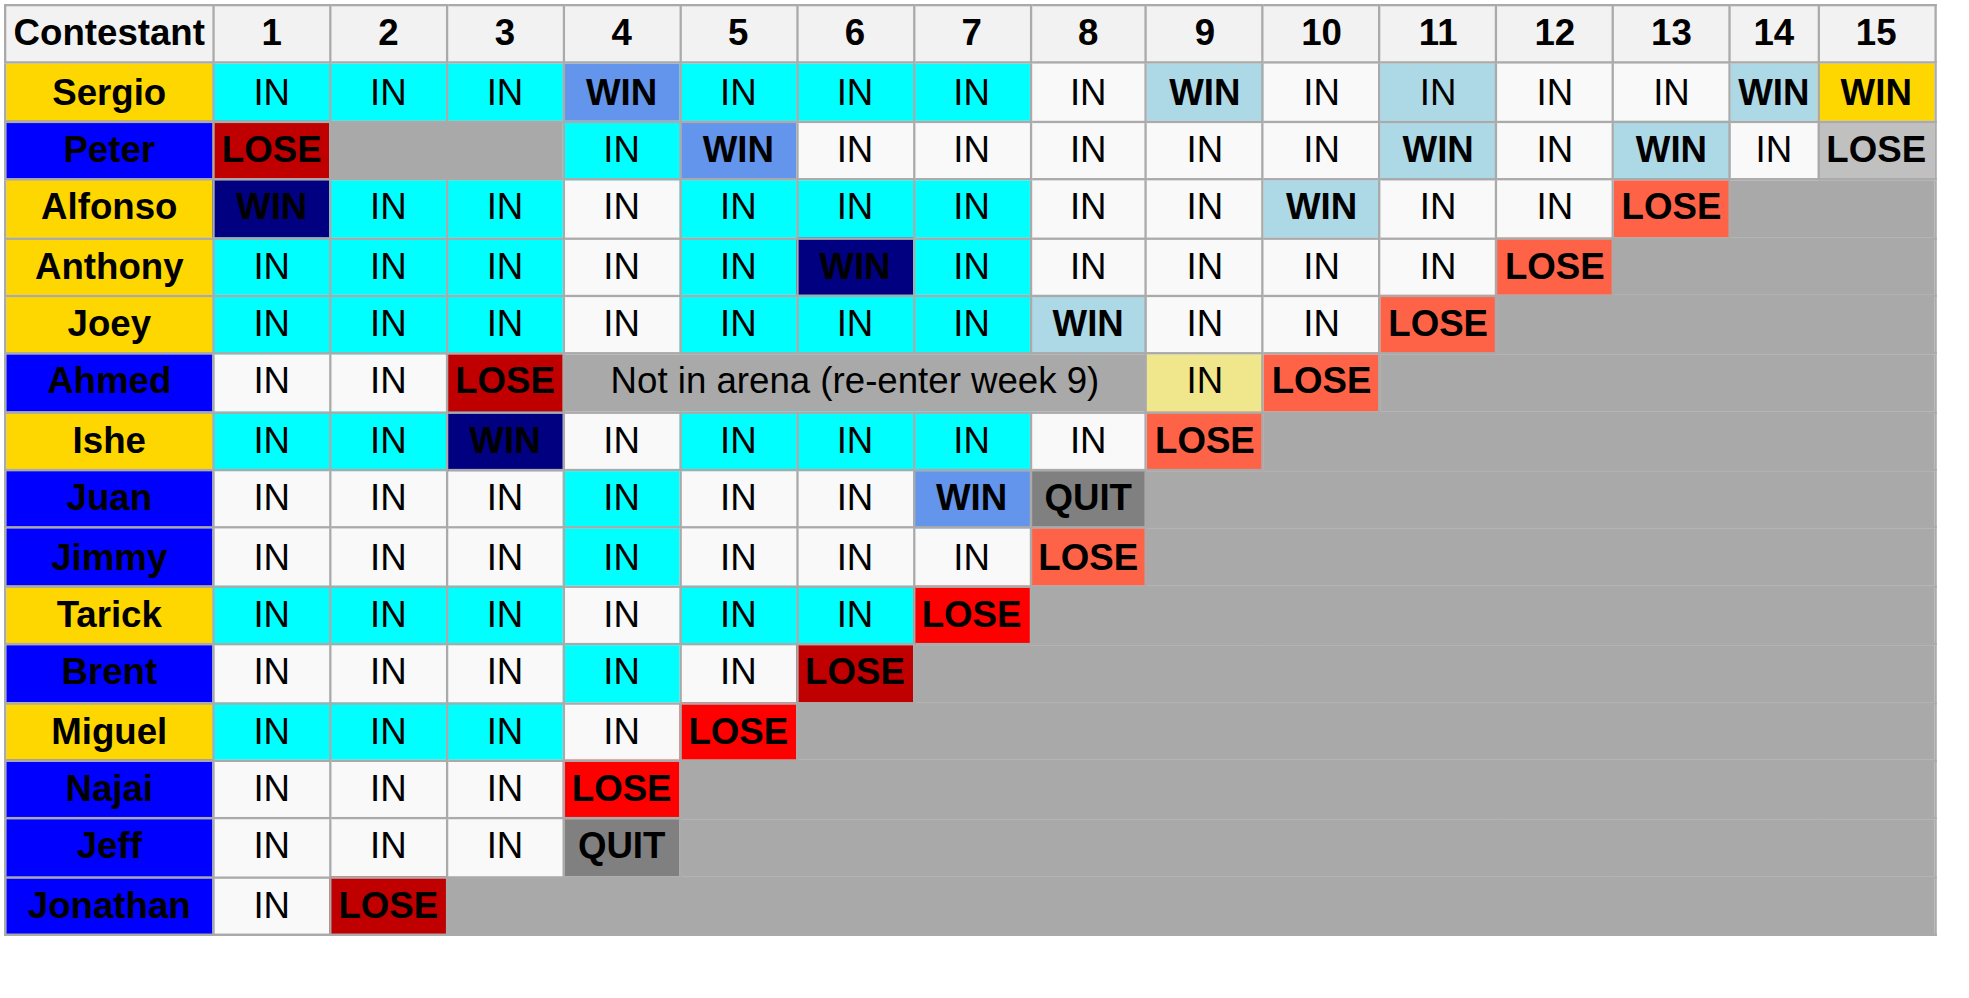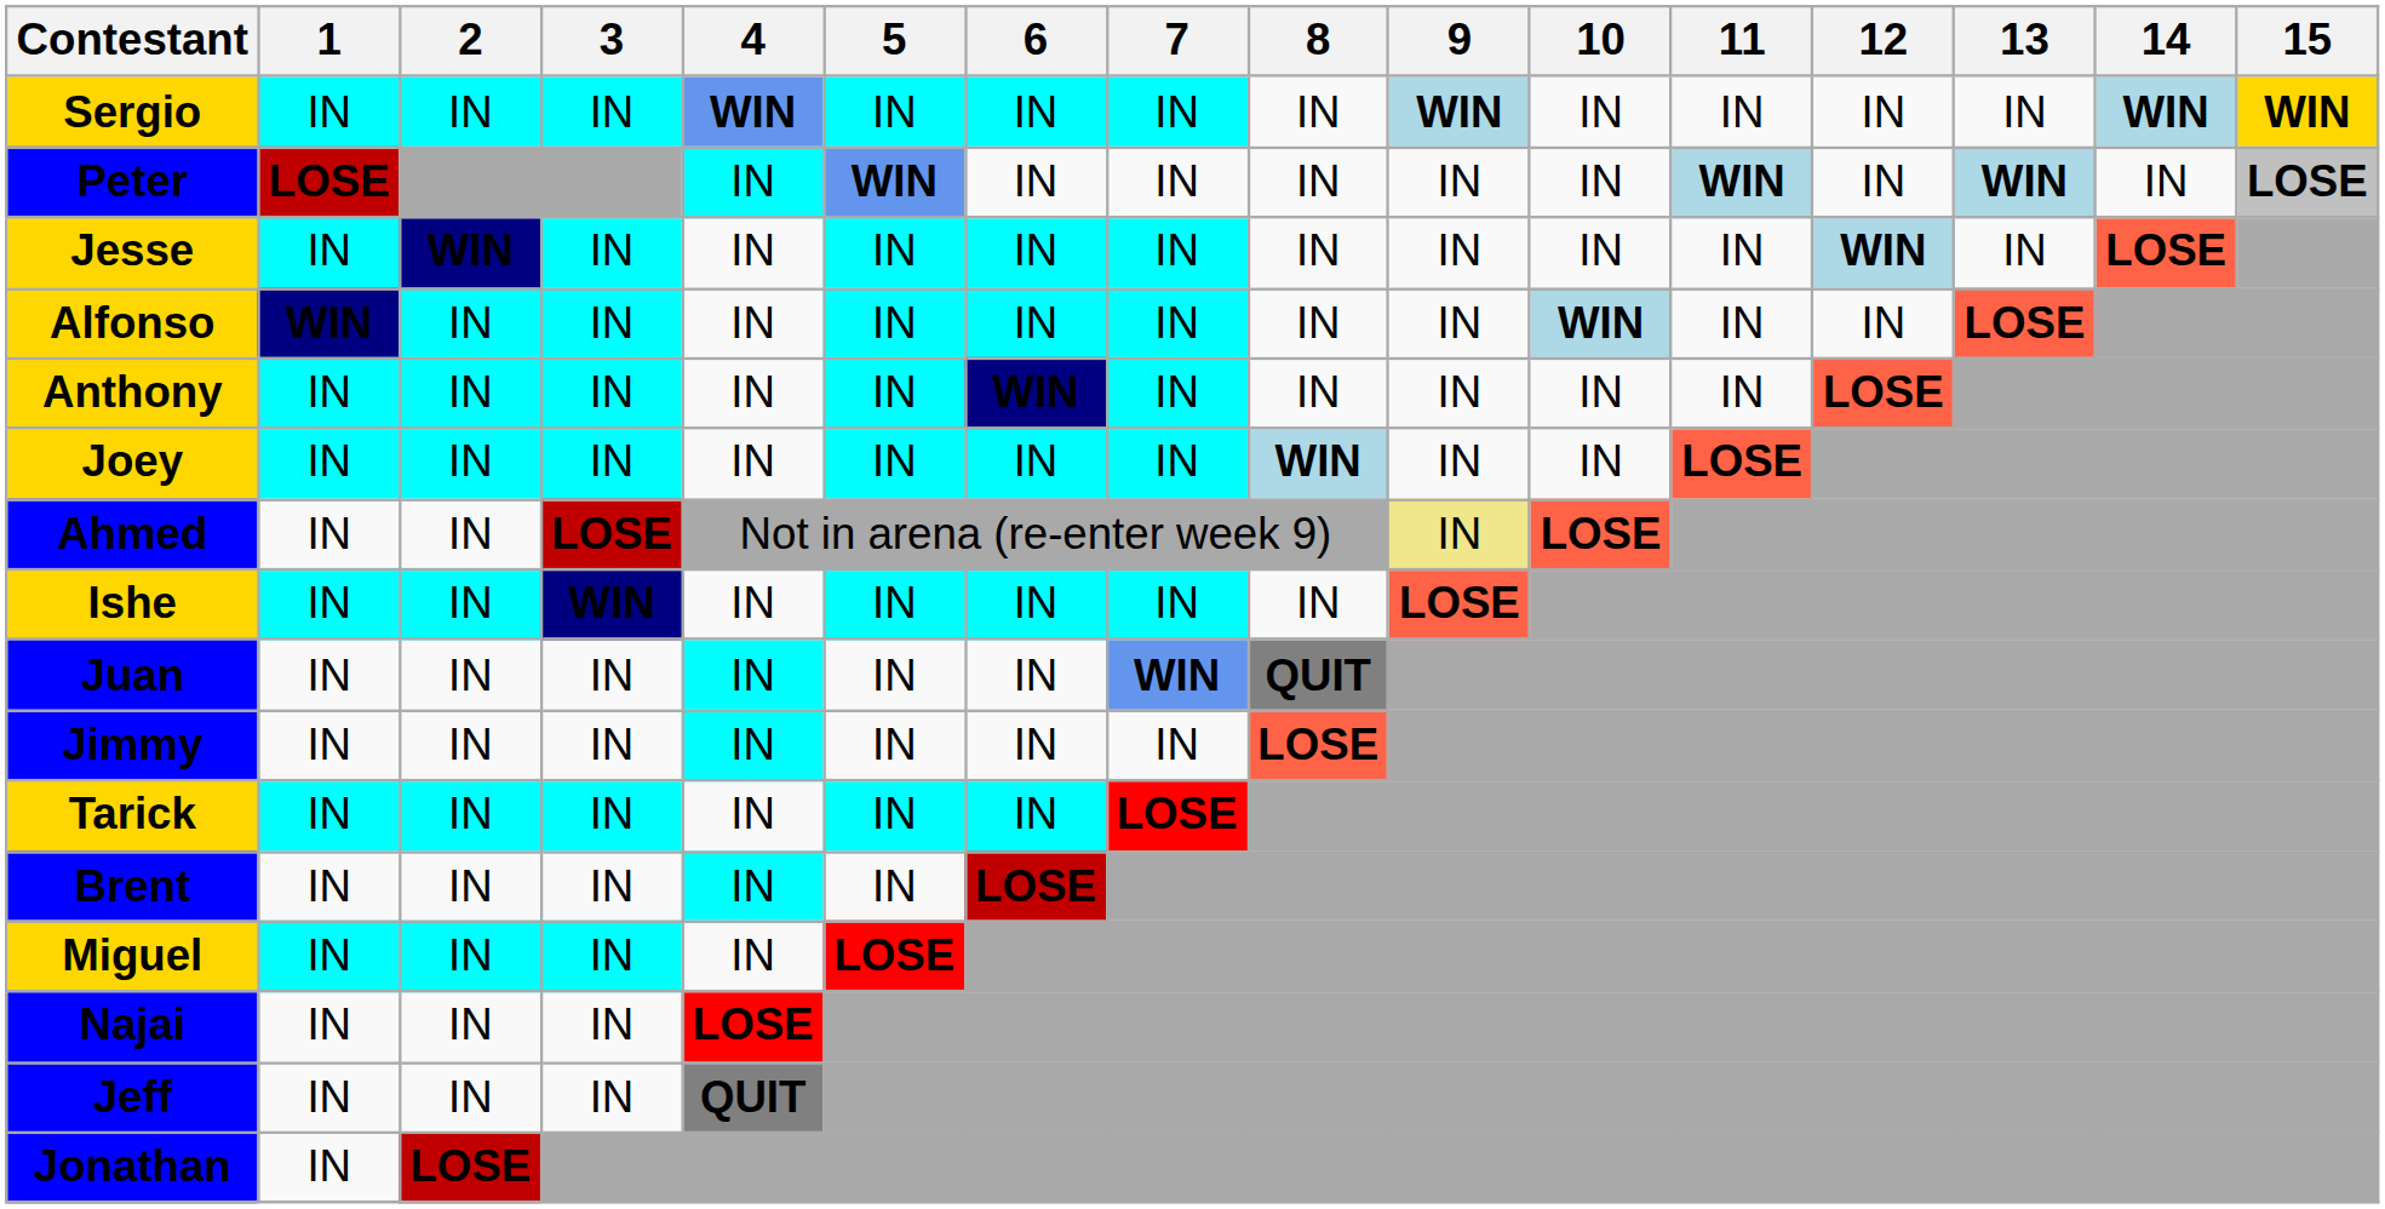Sergio | 11: lightblue background -> no background
+ row: Jesse | IN | WIN | IN | IN | IN | IN | IN | IN | IN | IN | IN | WIN | IN | LOSE
